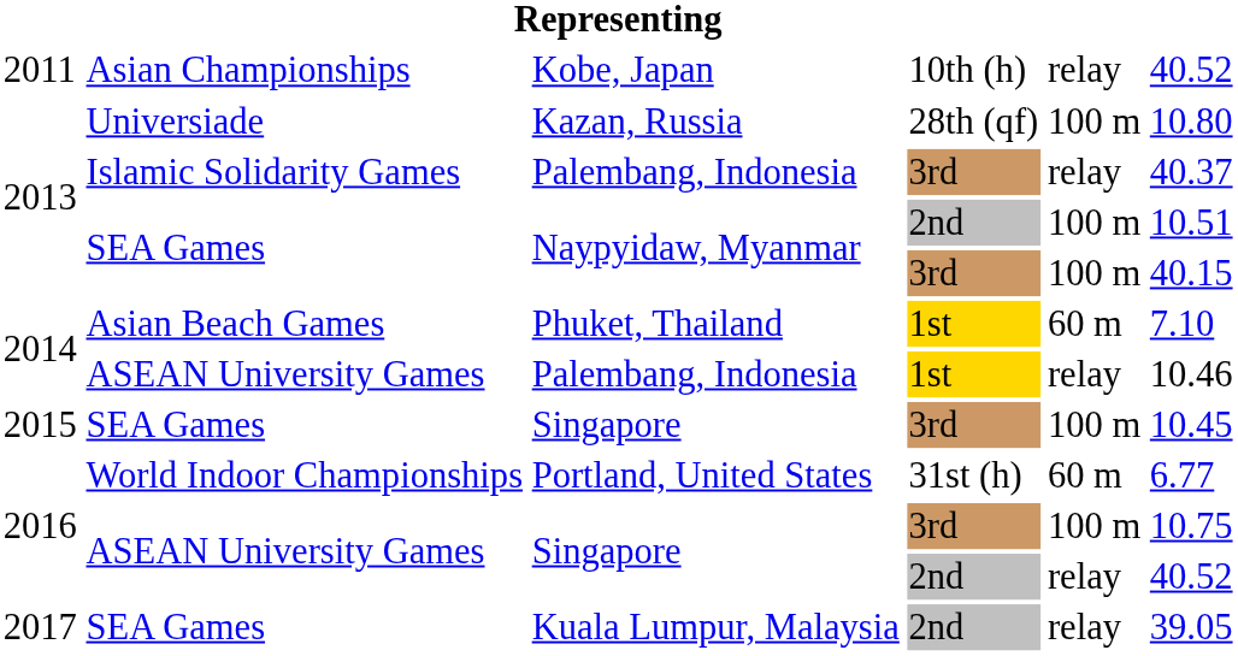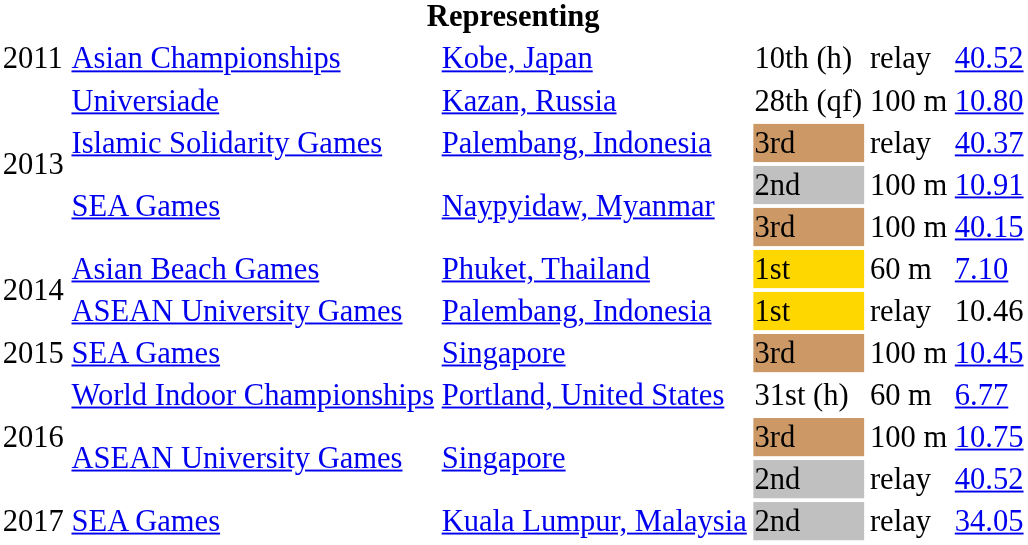Naypyidaw, Myanmar / 2nd | column 6: 10.51 -> 10.91
Kuala Lumpur, Malaysia | column 6: 39.05 -> 34.05
